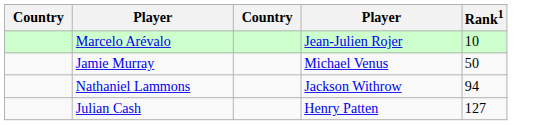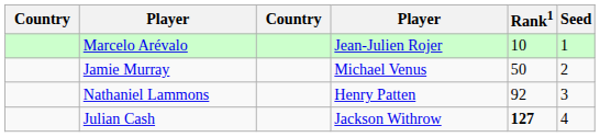+ column: Seed | 1 | 2 | 3 | 4
Nathaniel Lammons | column 4: Jackson Withrow -> Henry Patten
Nathaniel Lammons | Rank1: 94 -> 92
Julian Cash | column 4: Henry Patten -> Jackson Withrow
Julian Cash | Rank1: normal -> bold
